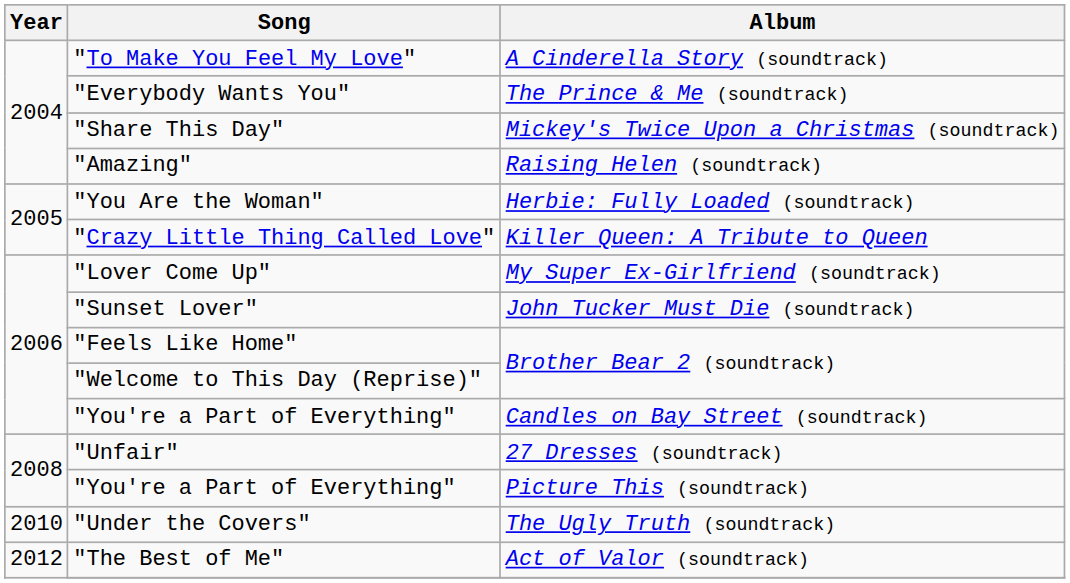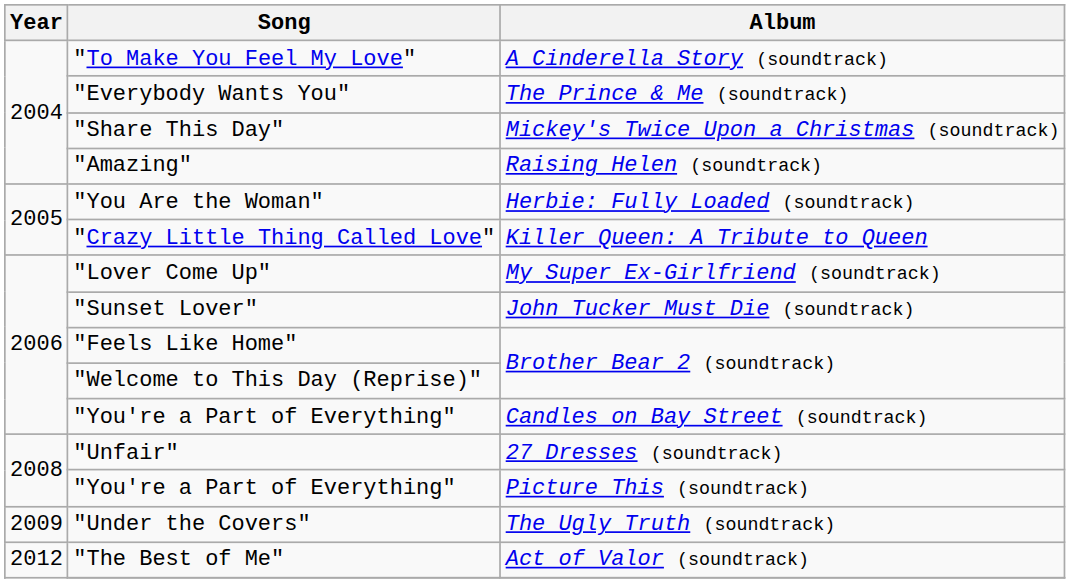"Under the Covers" | Year: 2010 -> 2009
